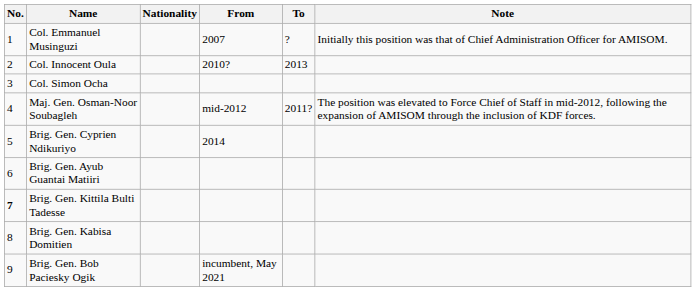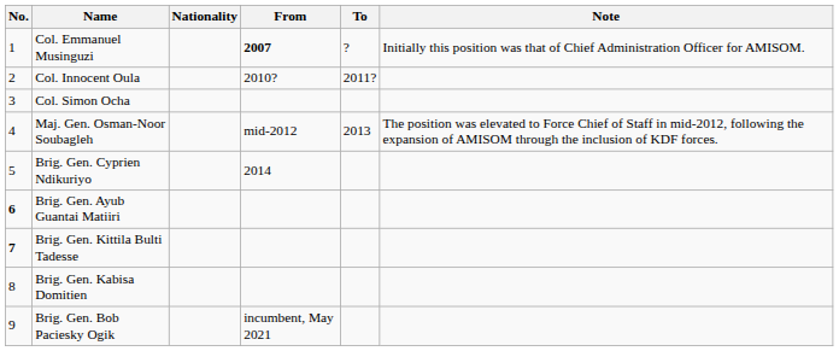Col. Emmanuel Musinguzi | From: normal -> bold
Col. Innocent Oula | To: 2013 -> 2011?
Maj. Gen. Osman-Noor Soubagleh | To: 2011? -> 2013
Brig. Gen. Ayub Guantai Matiiri | No.: normal -> bold
